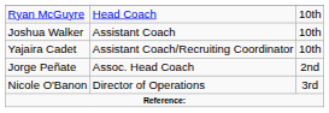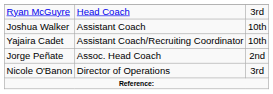Ryan McGuyre | column 3: 10th -> 3rd
